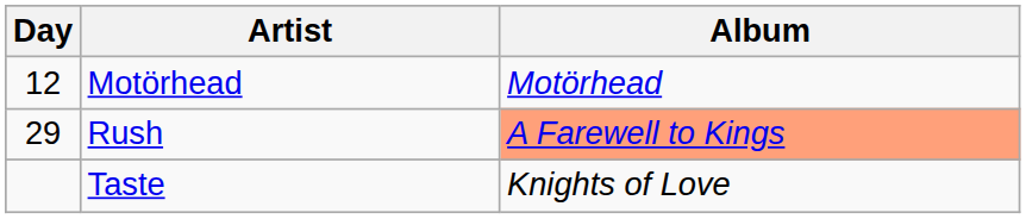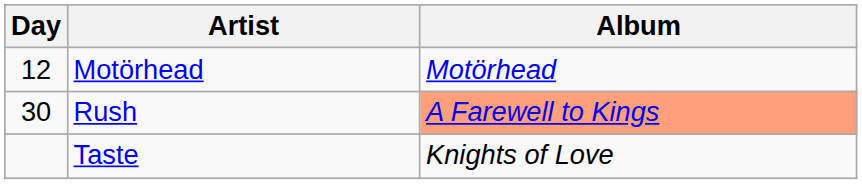Rush | Day: 29 -> 30
